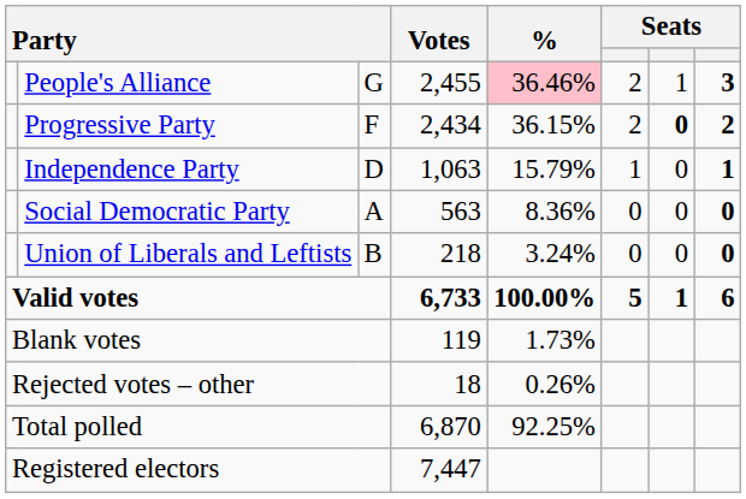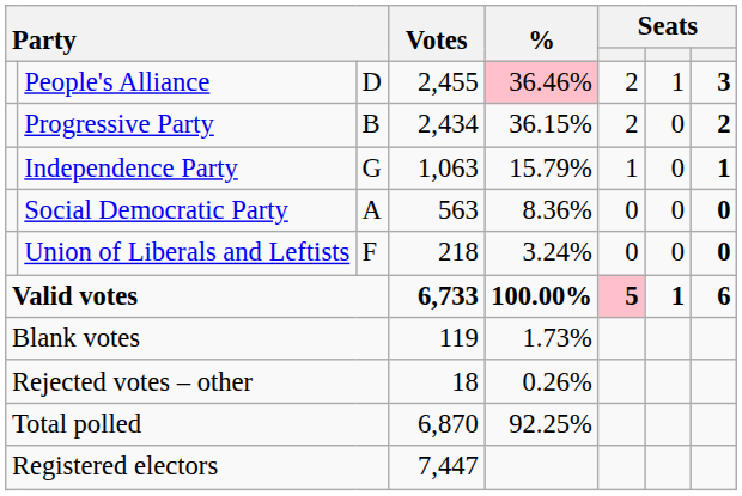People's Alliance | column 3: G -> D
Progressive Party | column 3: F -> B
Progressive Party | column 7: bold -> normal
Independence Party | column 3: D -> G
Union of Liberals and Leftists | column 3: B -> F
Valid votes | column 6: no background -> pink background
